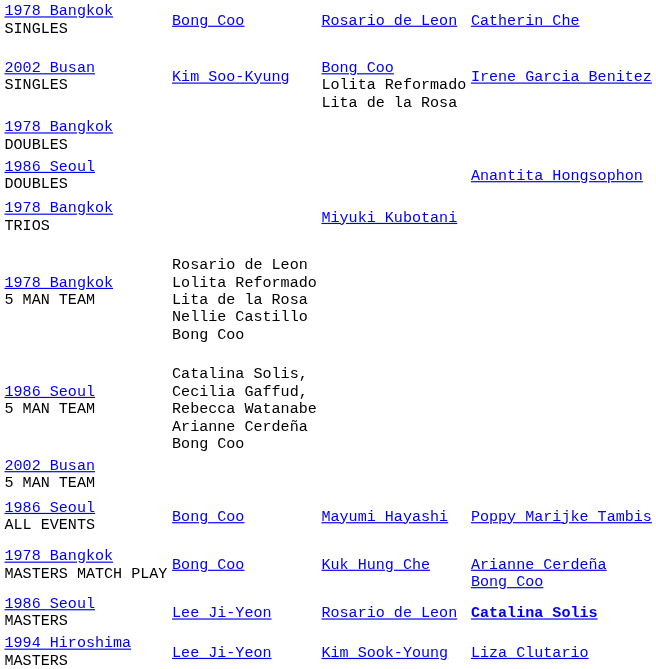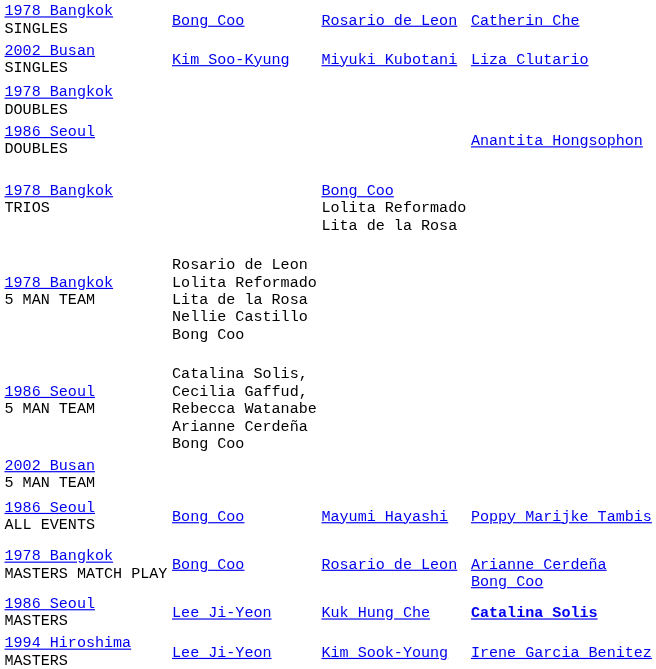2002 Busan SINGLES | column 3: Bong Coo Lolita Reformado Lita de la Rosa -> Miyuki Kubotani
2002 Busan SINGLES | column 4: Irene Garcia Benitez -> Liza Clutario
1978 Bangkok TRIOS | column 3: Miyuki Kubotani -> Bong Coo Lolita Reformado Lita de la Rosa
1978 Bangkok MASTERS MATCH PLAY | column 3: Kuk Hung Che -> Rosario de Leon
1986 Seoul MASTERS | column 3: Rosario de Leon -> Kuk Hung Che
1994 Hiroshima MASTERS | column 4: Liza Clutario -> Irene Garcia Benitez
